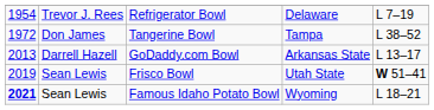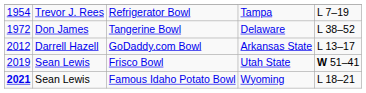Refrigerator Bowl | column 4: Delaware -> Tampa
Tangerine Bowl | column 4: Tampa -> Delaware
GoDaddy.com Bowl | column 1: 2013 -> 2012
